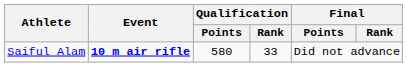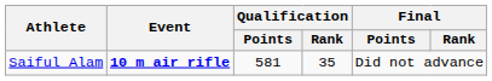Saiful Alam | Qualification / Points: 580 -> 581
Saiful Alam | Qualification / Rank: 33 -> 35
